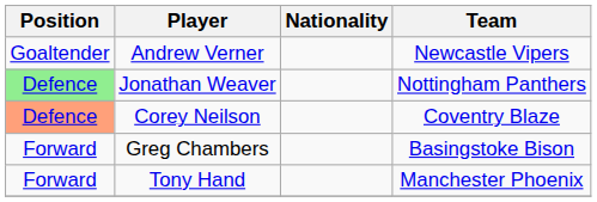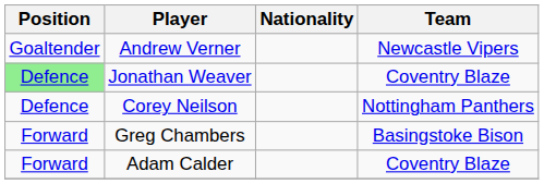Jonathan Weaver | Team: Nottingham Panthers -> Coventry Blaze
Corey Neilson | Position: lightsalmon background -> no background
Corey Neilson | Team: Coventry Blaze -> Nottingham Panthers
+ row: Forward | Adam Calder | Coventry Blaze
- row: Forward | Tony Hand | Manchester Phoenix
